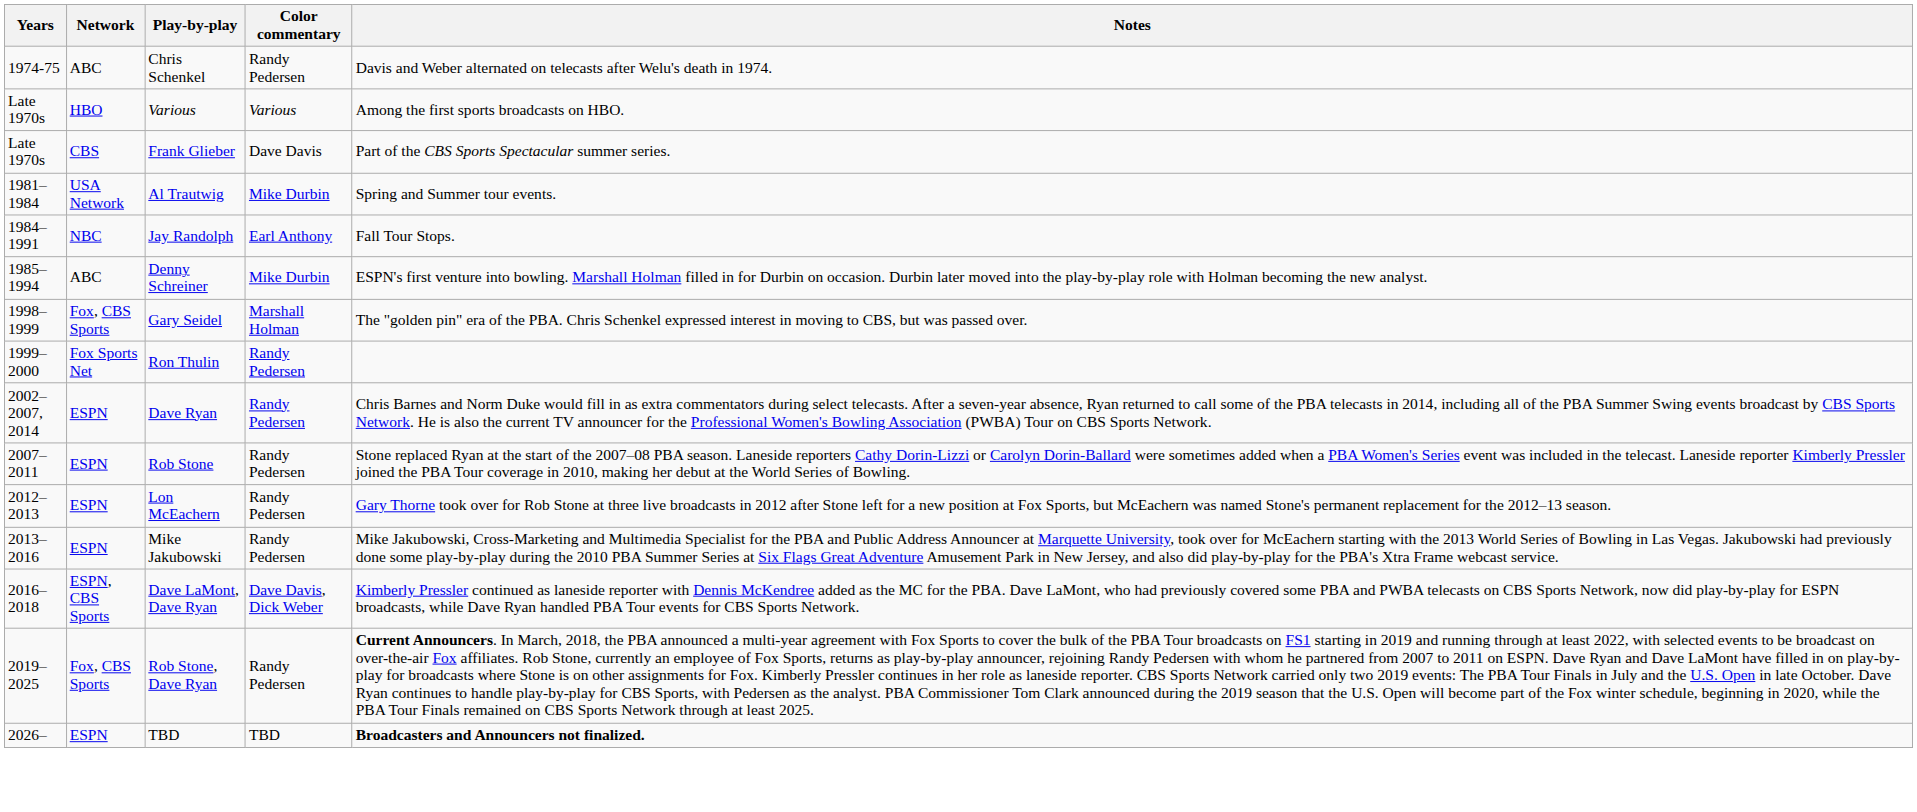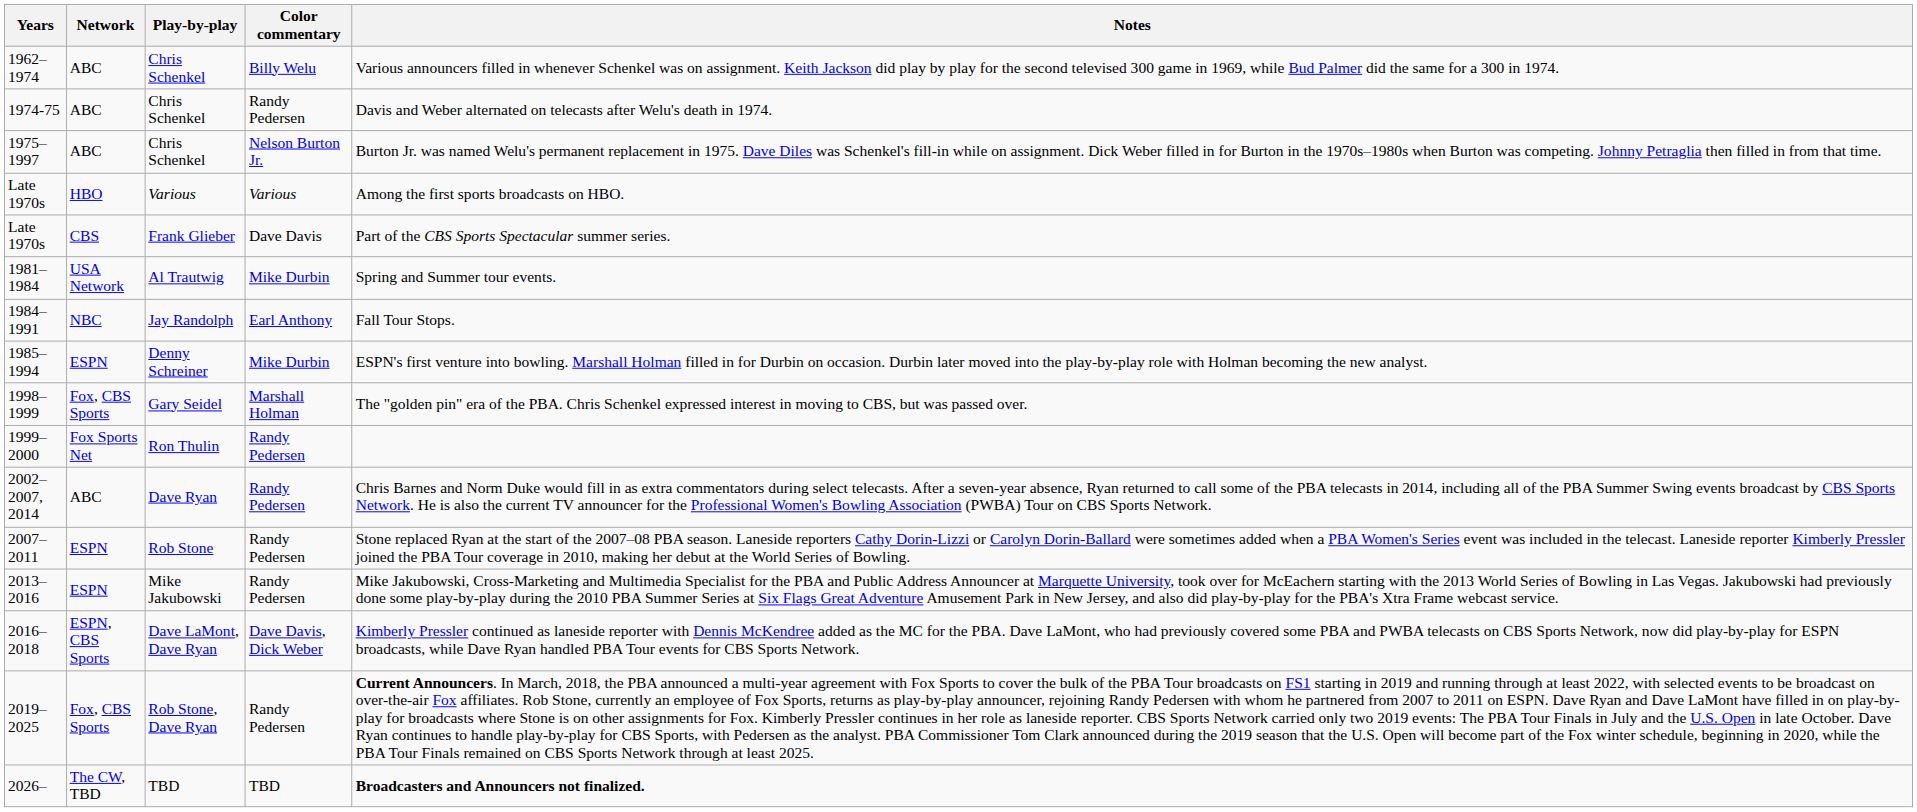+ row: 1962–1974 | ABC | Chris Schenkel | Billy Welu | Various announcers filled in whenever Schenkel was on assignment. Keith Jackson did play by play for the second televised 300 game in 1969, while Bud Palmer did the same for a 300 in 1974.
+ row: 1975–1997 | ABC | Chris Schenkel | Nelson Burton Jr. | Burton Jr. was named Welu's permanent replacement in 1975. Dave Diles was Schenkel's fill-in while on assignment. Dick Weber filled in for Burton in the 1970s–1980s when Burton was competing. Johnny Petraglia then filled in from that time.
1985–1994 | Network: ABC -> ESPN
2002–2007, 2014 | Network: ESPN -> ABC
- row: 2012–2013 | ESPN | Lon McEachern | Randy Pedersen | Gary Thorne took over for Rob Stone at three live broadcasts in 2012 after Stone left for a new position at Fox Sports, but McEachern was named Stone's permanent replacement for the 2012–13 season.
2026– | Network: ESPN -> The CW, TBD
